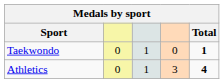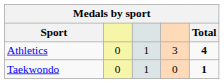rows swapped: Athletics <-> Taekwondo
